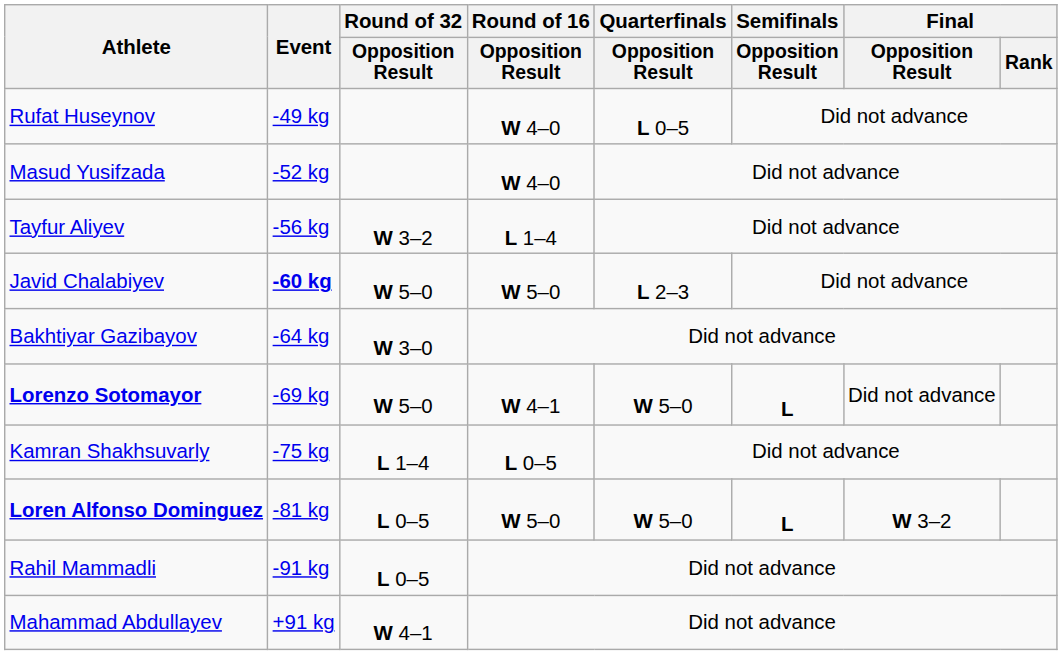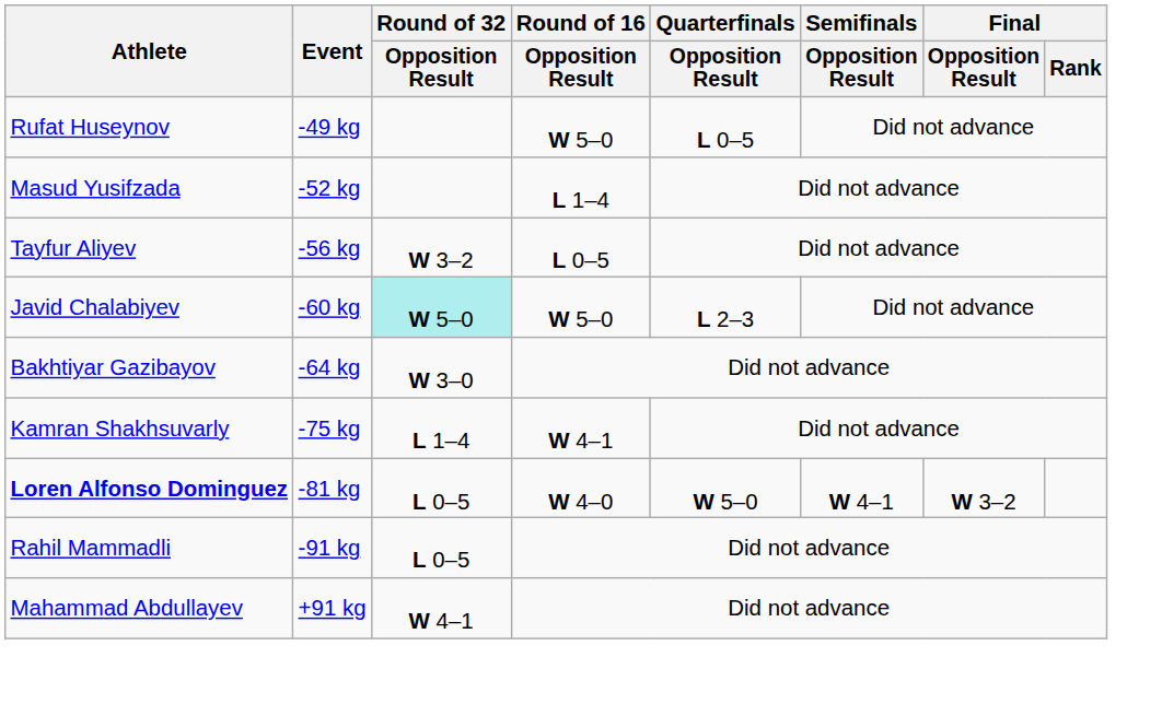Rufat Huseynov | Round of 16 / Opposition Result: W 4–0 -> W 5–0
Masud Yusifzada | Round of 16 / Opposition Result: W 4–0 -> L 1–4
Tayfur Aliyev | Round of 16 / Opposition Result: L 1–4 -> L 0–5
Javid Chalabiyev | Event: bold -> normal
Javid Chalabiyev | Round of 32 / Opposition Result: no background -> paleturquoise background
- row: Lorenzo Sotomayor | -69 kg | W 5–0 | W 4–1 | W 5–0 | L | Did not advance
Kamran Shakhsuvarly | Round of 16 / Opposition Result: L 0–5 -> W 4–1
Loren Alfonso Dominguez | Round of 16 / Opposition Result: W 5–0 -> W 4–0
Loren Alfonso Dominguez | Semifinals / Opposition Result: L -> W 4–1
